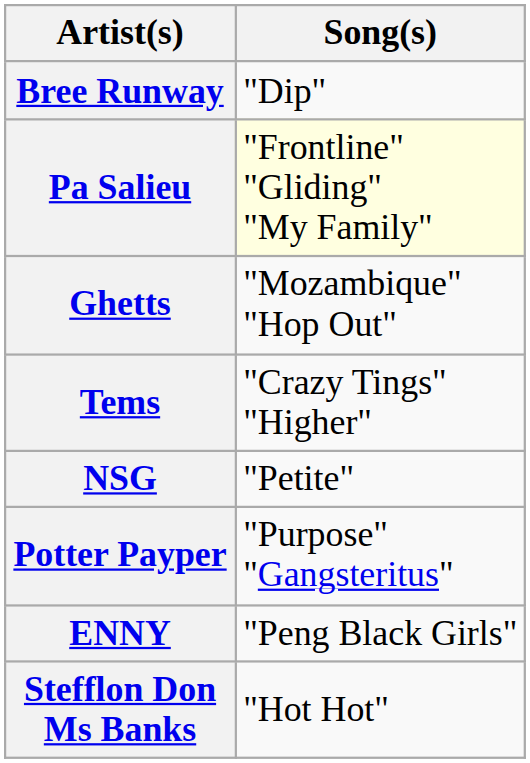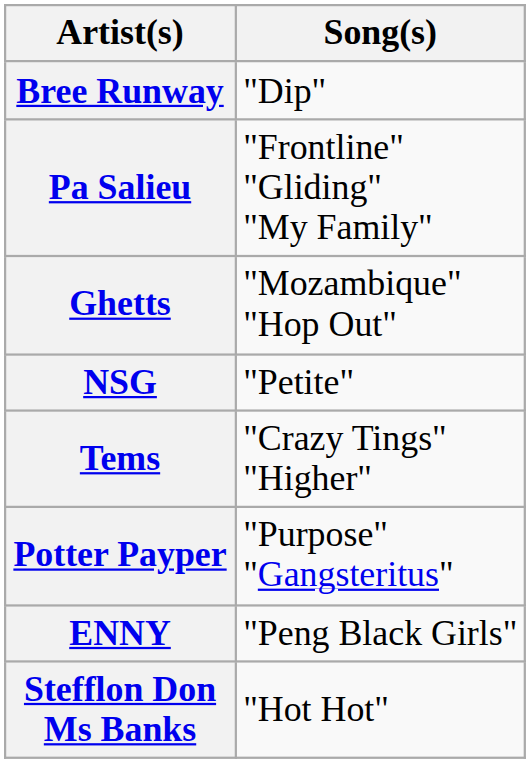Pa Salieu | Song(s): lightyellow background -> no background
rows swapped: Tems <-> NSG
